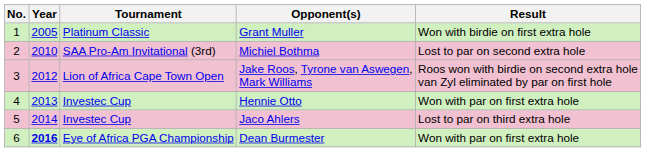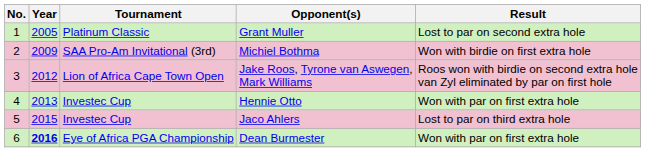Grant Muller | Result: Won with birdie on first extra hole -> Lost to par on second extra hole
Michiel Bothma | Year: 2010 -> 2009
Michiel Bothma | Result: Lost to par on second extra hole -> Won with birdie on first extra hole
Jaco Ahlers | Year: 2014 -> 2015
